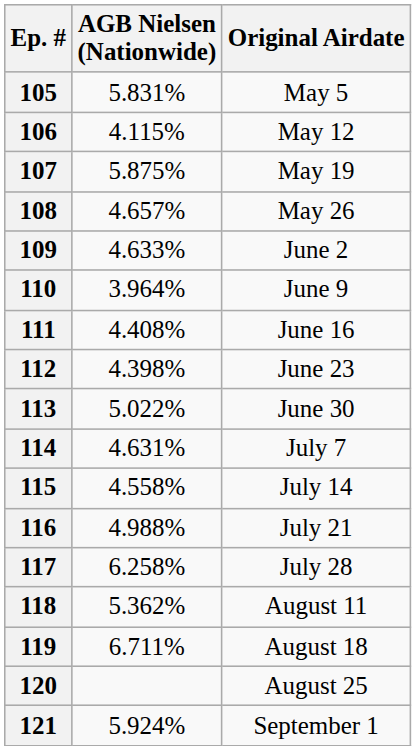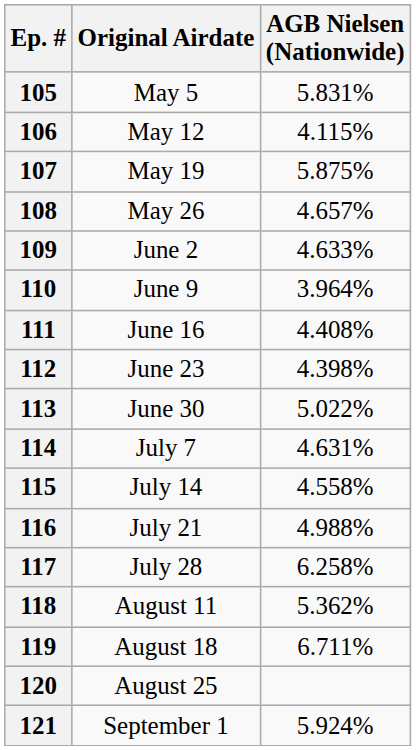columns swapped: Original Airdate <-> AGB Nielsen (Nationwide)
